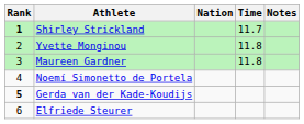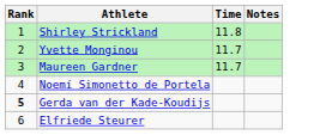- column: Nation
Shirley Strickland | Rank: bold -> normal
Shirley Strickland | Time: 11.7 -> 11.8
Yvette Monginou | Time: 11.8 -> 11.7
Maureen Gardner | Time: 11.8 -> 11.7
